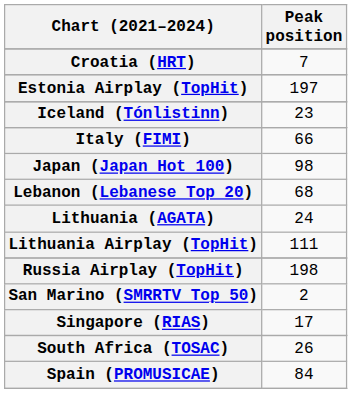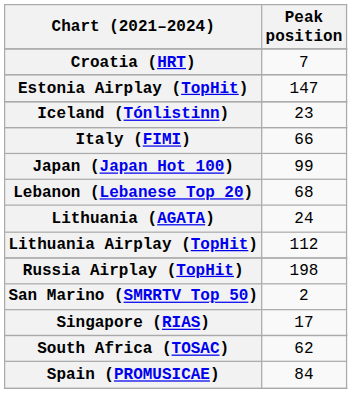Estonia Airplay (TopHit) | Peak position: 197 -> 147
Japan (Japan Hot 100) | Peak position: 98 -> 99
Lithuania Airplay (TopHit) | Peak position: 111 -> 112
South Africa (TOSAC) | Peak position: 26 -> 62
